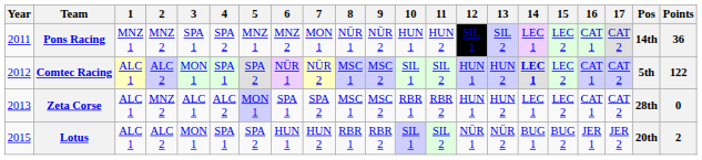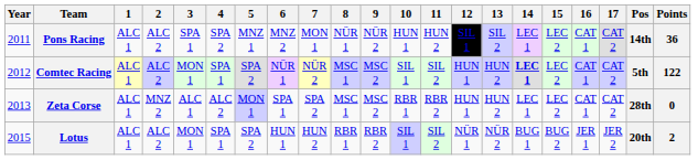Pons Racing | 1: MNZ 1 -> ALC 1
Pons Racing | 2: MNZ 2 -> ALC 2
